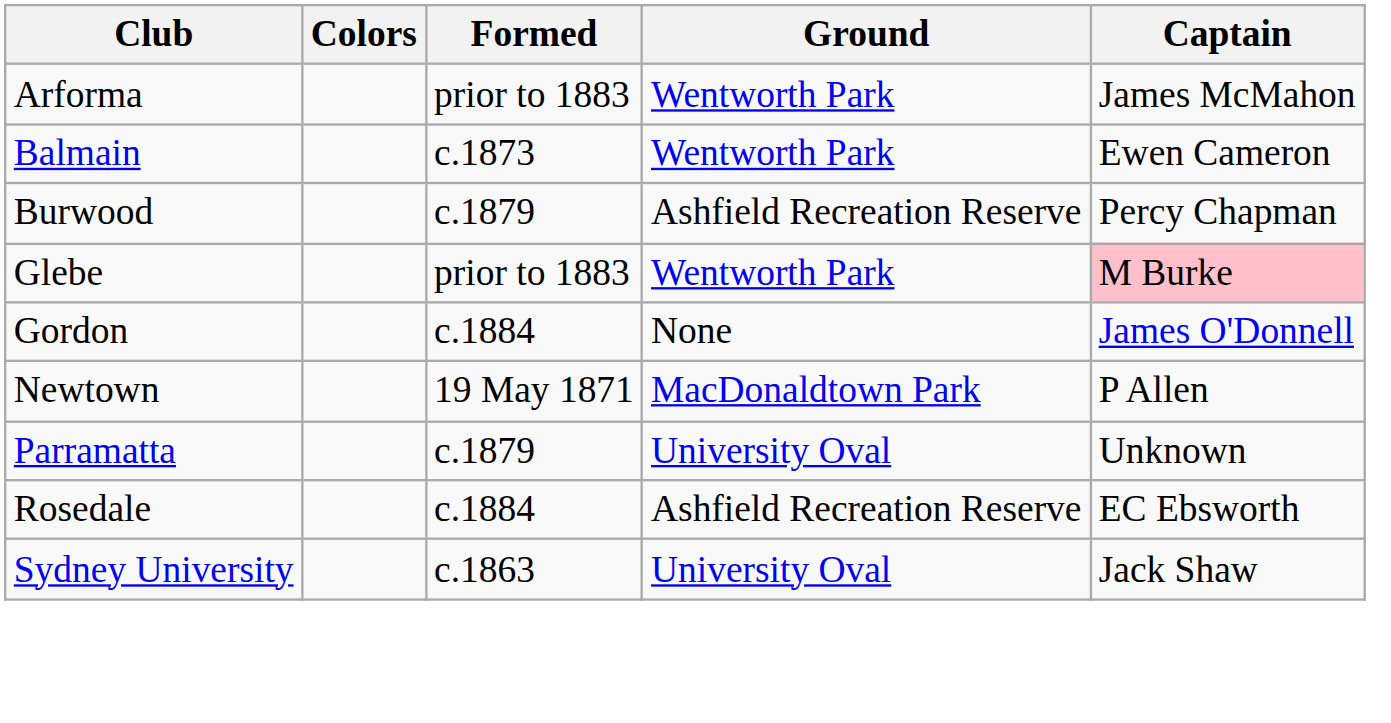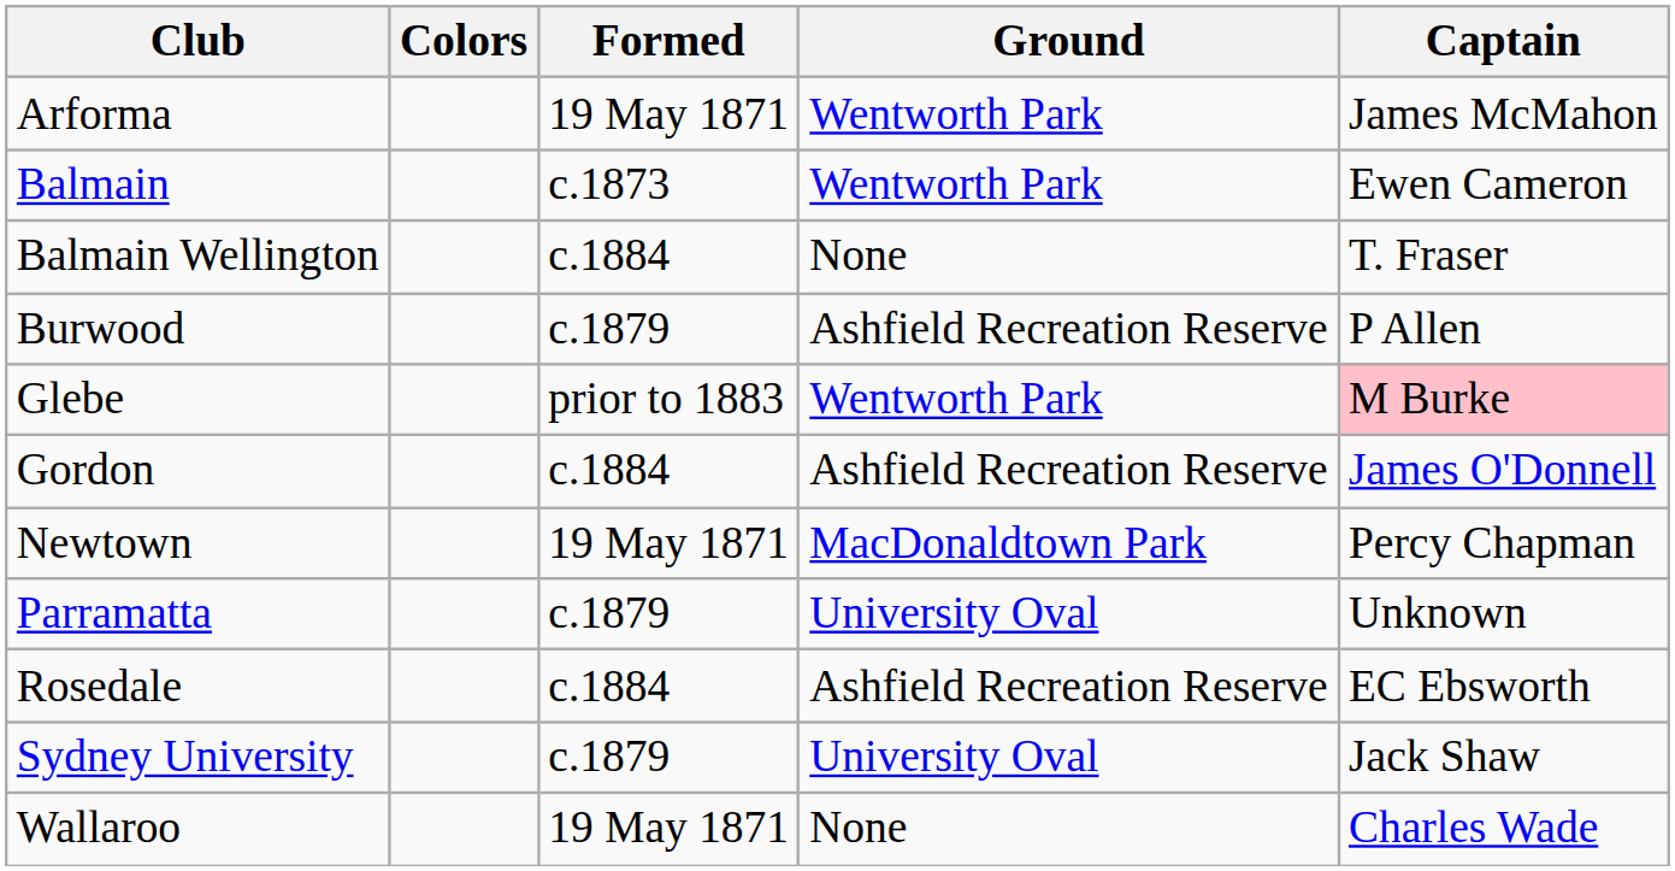Arforma | Formed: prior to 1883 -> 19 May 1871
+ row: Balmain Wellington | c.1884 | None | T. Fraser
Burwood | Captain: Percy Chapman -> P Allen
Gordon | Ground: None -> Ashfield Recreation Reserve
Newtown | Captain: P Allen -> Percy Chapman
Sydney University | Formed: c.1863 -> c.1879
+ row: Wallaroo | 19 May 1871 | None | Charles Wade
